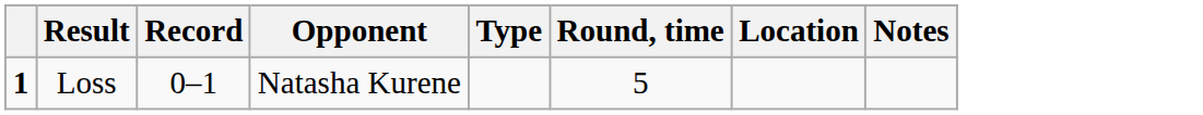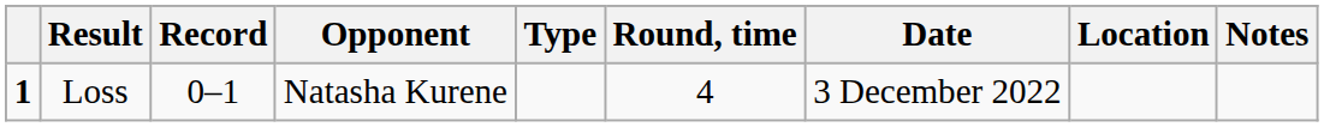+ column: Date | 3 December 2022
Loss | Round, time: 5 -> 4
